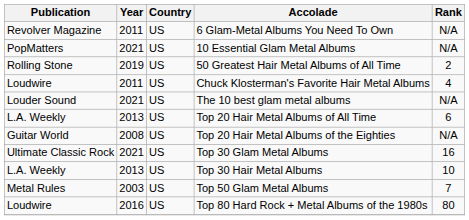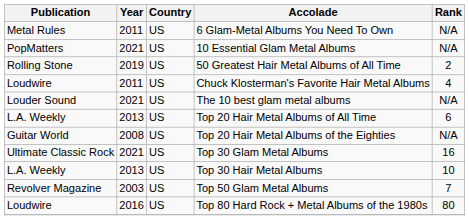6 Glam-Metal Albums You Need To Own | Publication: Revolver Magazine -> Metal Rules
Top 50 Glam Metal Albums | Publication: Metal Rules -> Revolver Magazine
